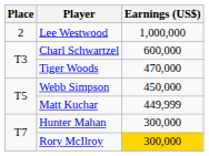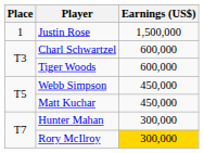+ row: 1 | Justin Rose | 1,500,000
- row: 2 | Lee Westwood | 1,000,000
Tiger Woods | Earnings (US$): 470,000 -> 600,000
Matt Kuchar | Earnings (US$): 449,999 -> 450,000
